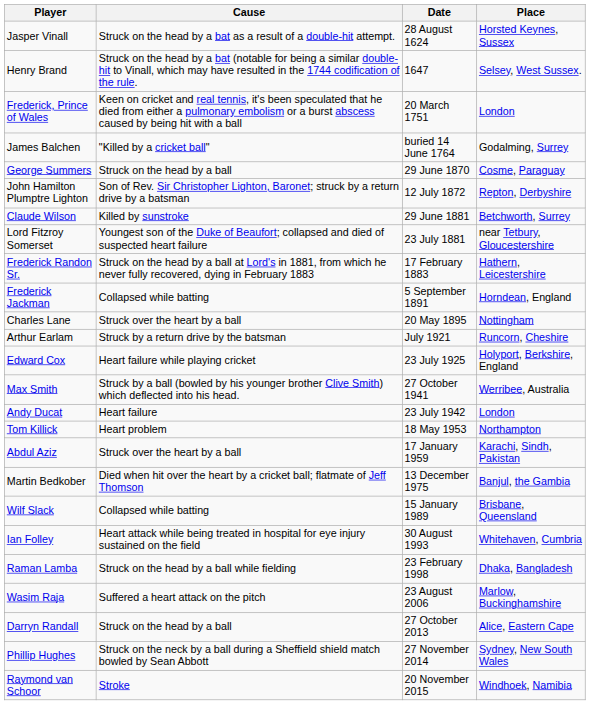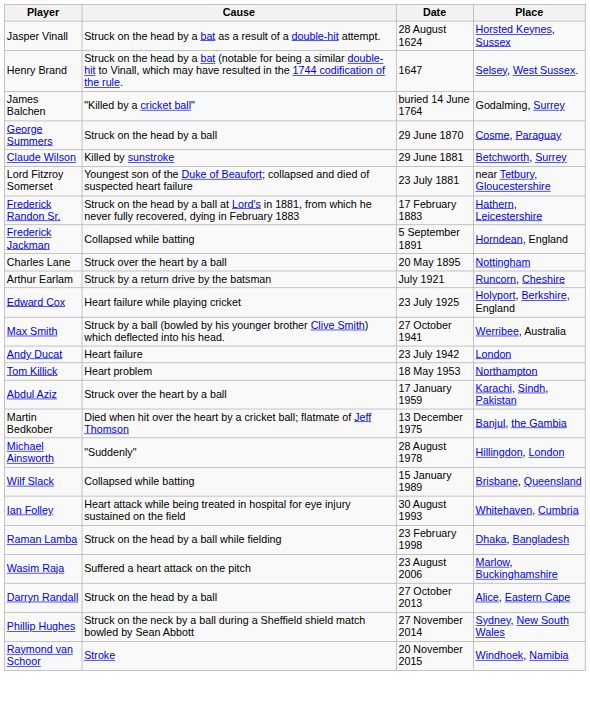- row: Frederick, Prince of Wales | Keen on cricket and real tennis, it's been speculated that he died from either a pulmonary embolism or a burst abscess caused by being hit with a ball | 20 March 1751 | London
- row: John Hamilton Plumptre Lighton | Son of Rev. Sir Christopher Lighton, Baronet; struck by a return drive by a batsman | 12 July 1872 | Repton, Derbyshire
+ row: Michael Ainsworth | "Suddenly" | 28 August 1978 | Hillingdon, London
